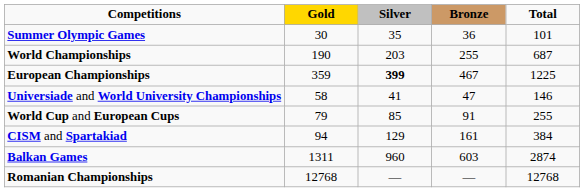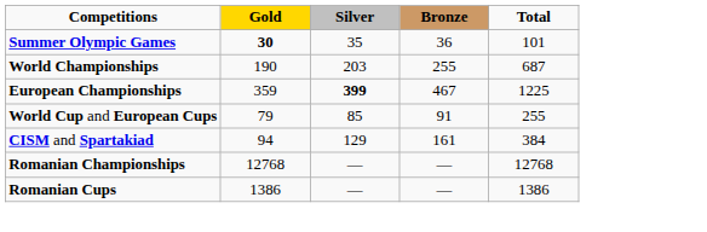Summer Olympic Games | Gold: normal -> bold
- row: Universiade and World University Championships | 58 | 41 | 47 | 146
- row: Balkan Games | 1311 | 960 | 603 | 2874
+ row: Romanian Cups | 1386 | — | — | 1386
